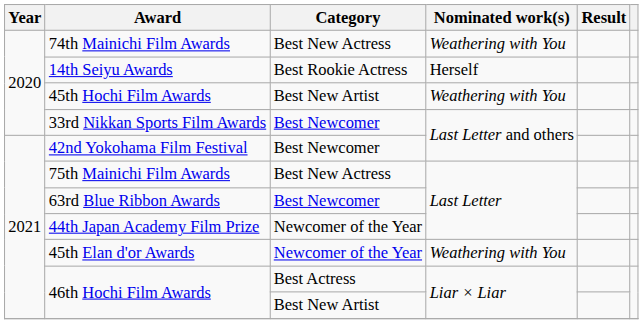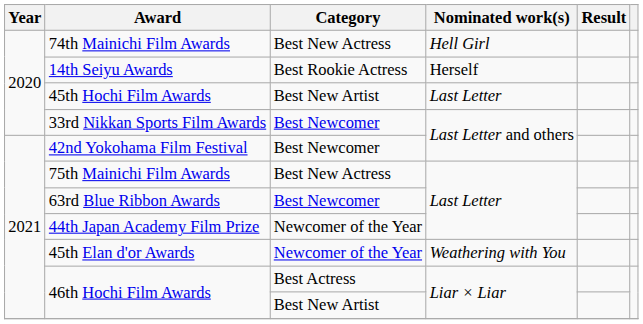74th Mainichi Film Awards | Nominated work(s): Weathering with You -> Hell Girl
45th Hochi Film Awards | Nominated work(s): Weathering with You -> Last Letter
